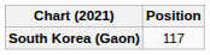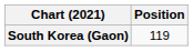South Korea (Gaon) | Position: 117 -> 119
